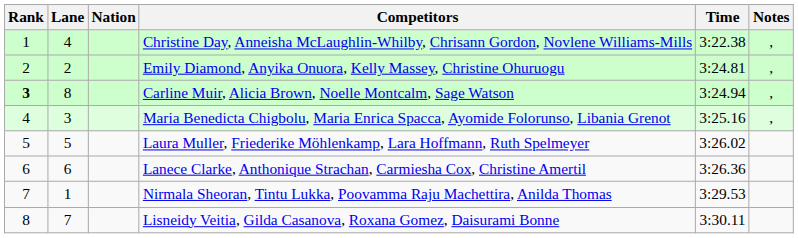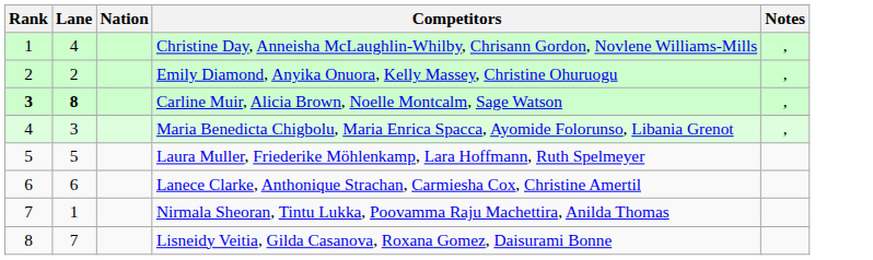- column: Time | 3:22.38 | 3:24.81 | 3:24.94 | 3:25.16 | 3:26.02 | 3:26.36 | 3:29.53 | 3:30.11
Carline Muir, Alicia Brown, Noelle Montcalm, Sage Watson | Lane: normal -> bold
